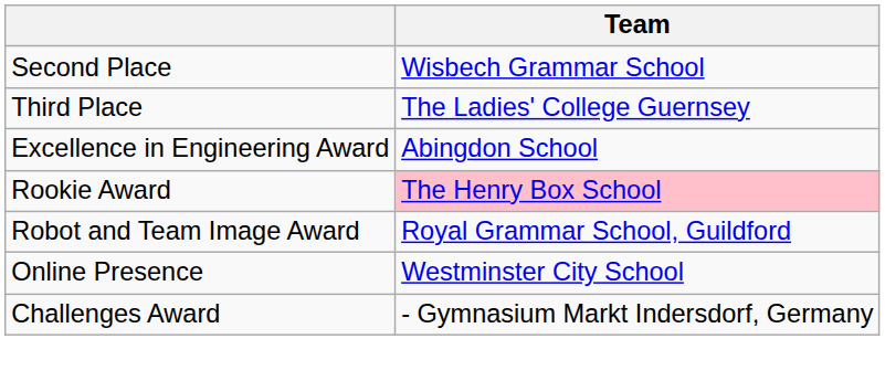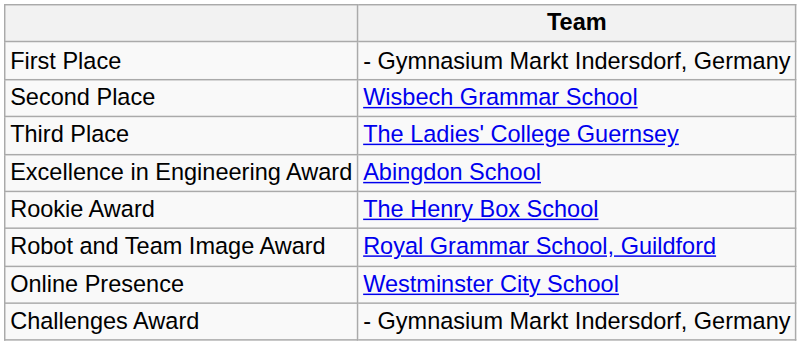+ row: First Place | - Gymnasium Markt Indersdorf, Germany
Rookie Award | Team: pink background -> no background
